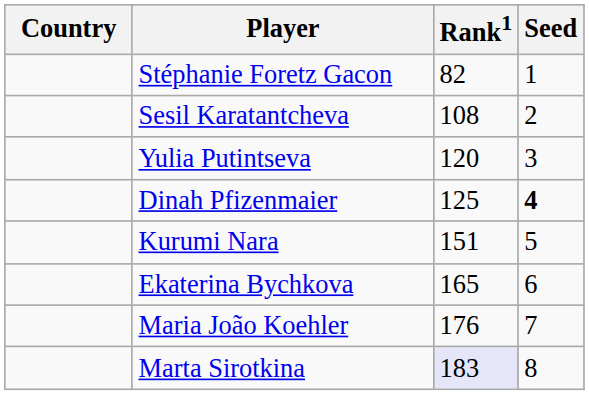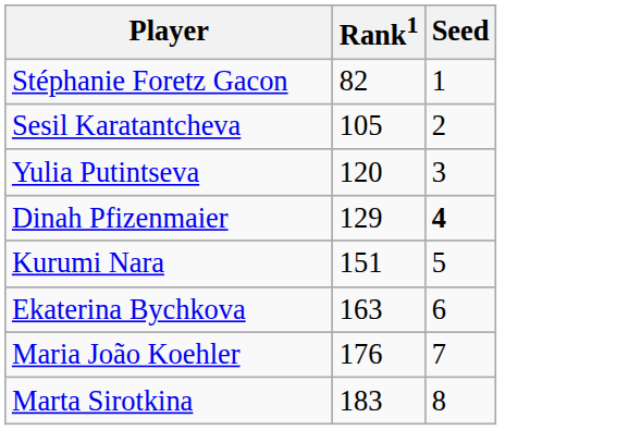- column: Country
Sesil Karatantcheva | Rank1: 108 -> 105
Dinah Pfizenmaier | Rank1: 125 -> 129
Ekaterina Bychkova | Rank1: 165 -> 163
Marta Sirotkina | Rank1: lavender background -> no background
